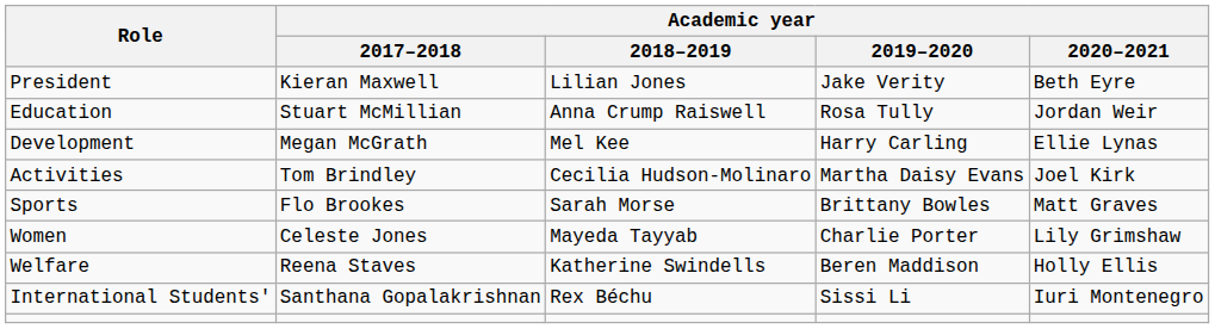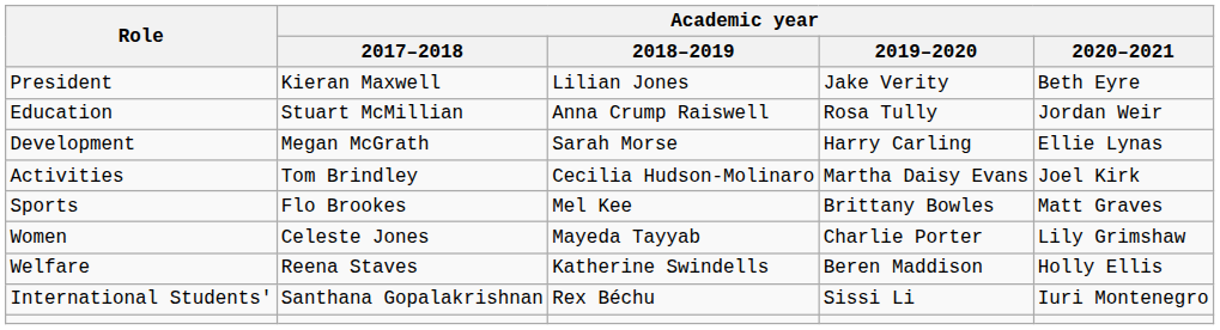Development | Academic year / 2018–2019: Mel Kee -> Sarah Morse
Sports | Academic year / 2018–2019: Sarah Morse -> Mel Kee
